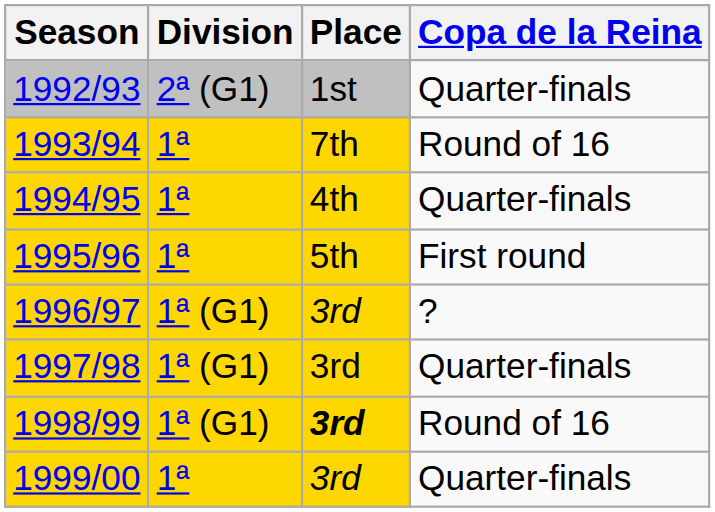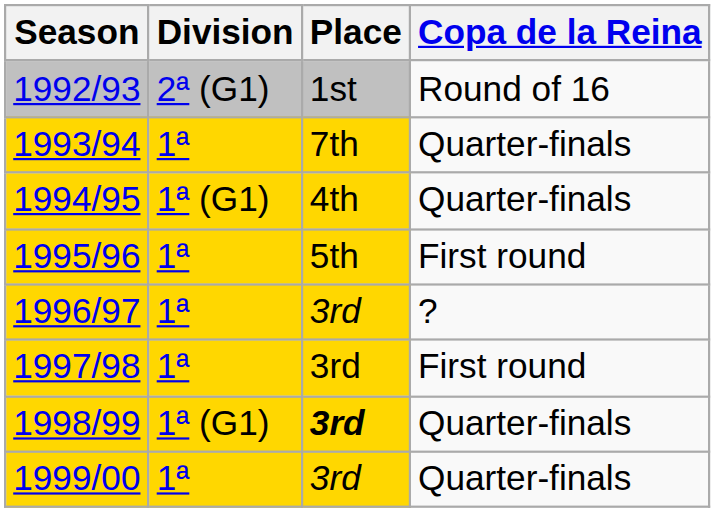1992/93 | Copa de la Reina: Quarter-finals -> Round of 16
1993/94 | Copa de la Reina: Round of 16 -> Quarter-finals
1994/95 | Division: 1ª -> 1ª (G1)
1996/97 | Division: 1ª (G1) -> 1ª
1997/98 | Division: 1ª (G1) -> 1ª
1997/98 | Copa de la Reina: Quarter-finals -> First round
1998/99 | Copa de la Reina: Round of 16 -> Quarter-finals
